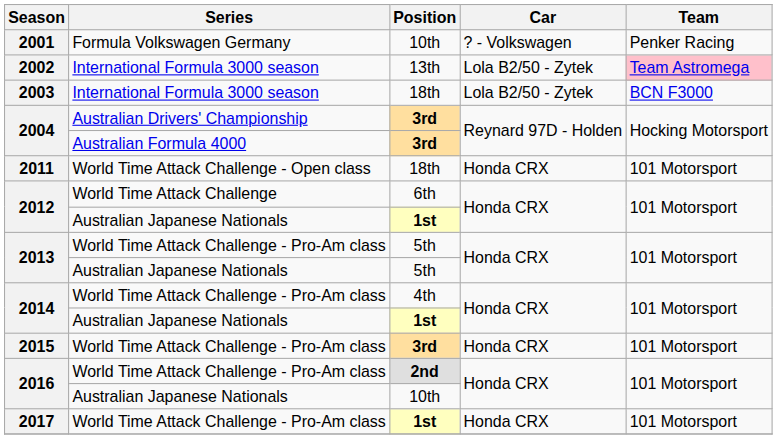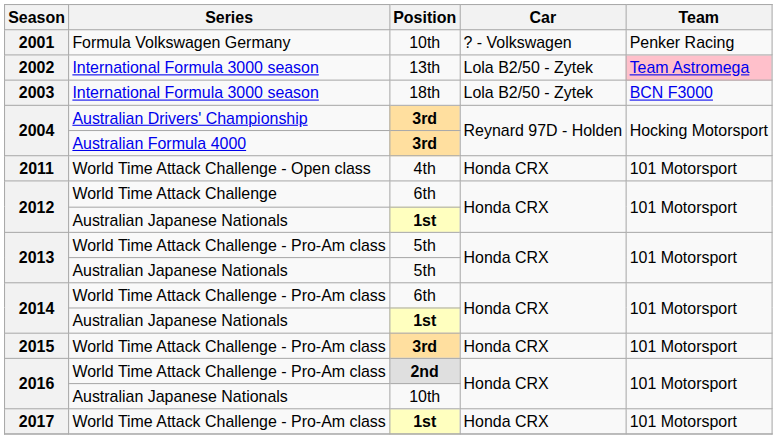2011 | Position: 18th -> 4th
2014 / World Time Attack Challenge - Pro-Am class | Position: 4th -> 6th
